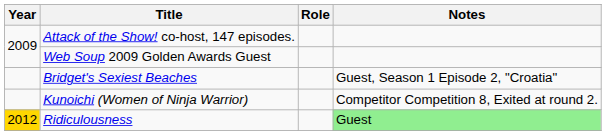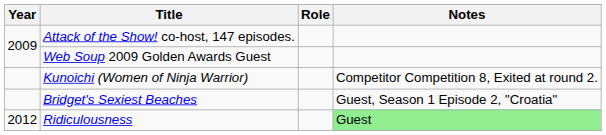rows swapped: Kunoichi (Women of Ninja Warrior) <-> Bridget's Sexiest Beaches
Ridiculousness | Year: gold background -> no background
